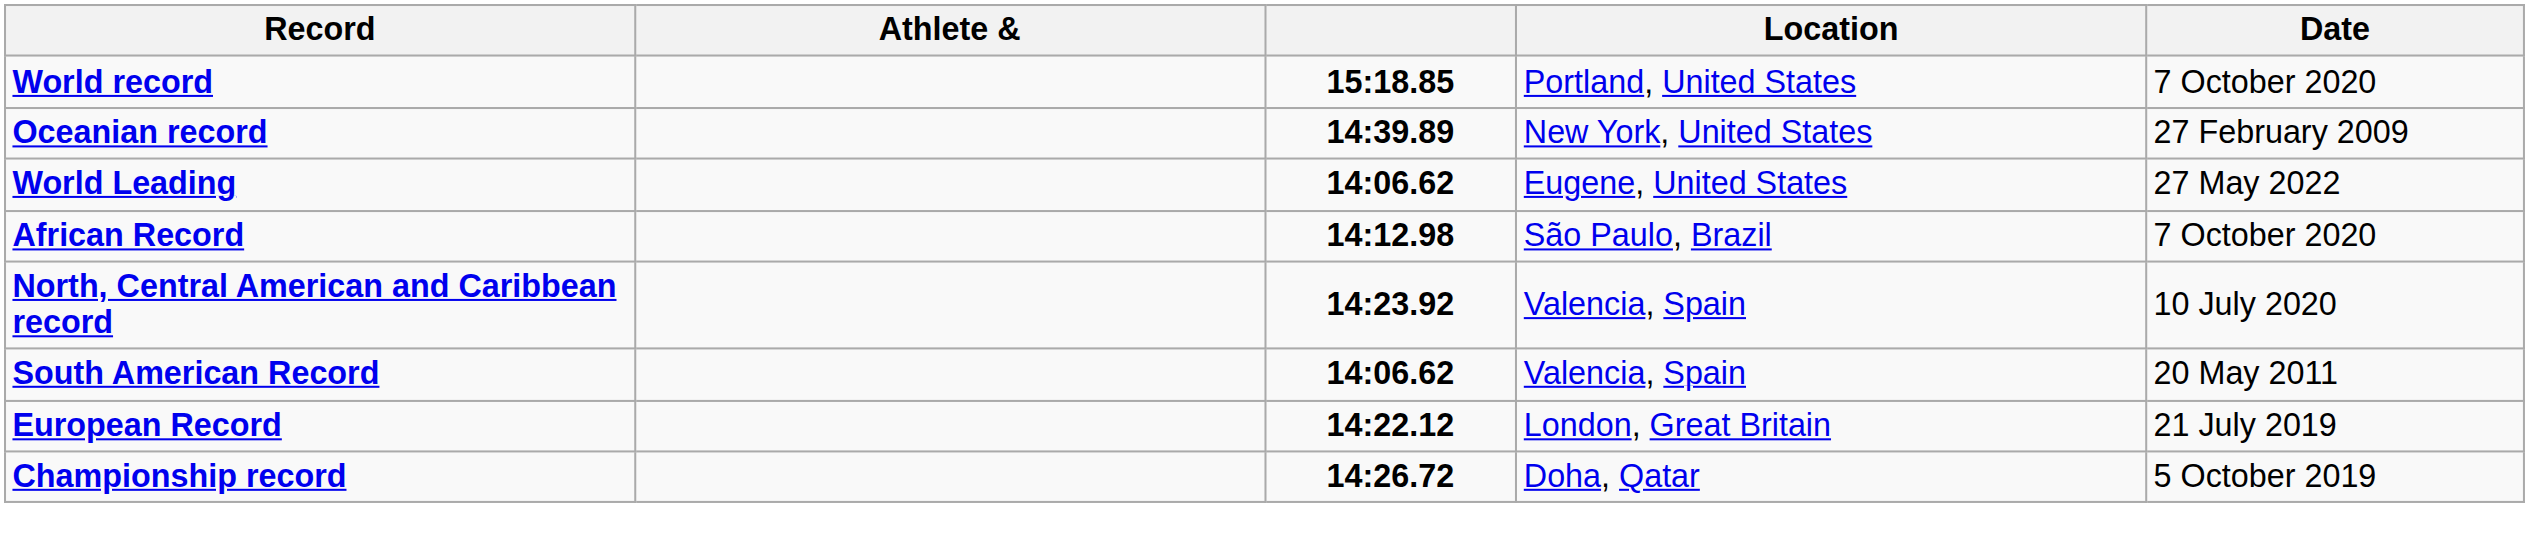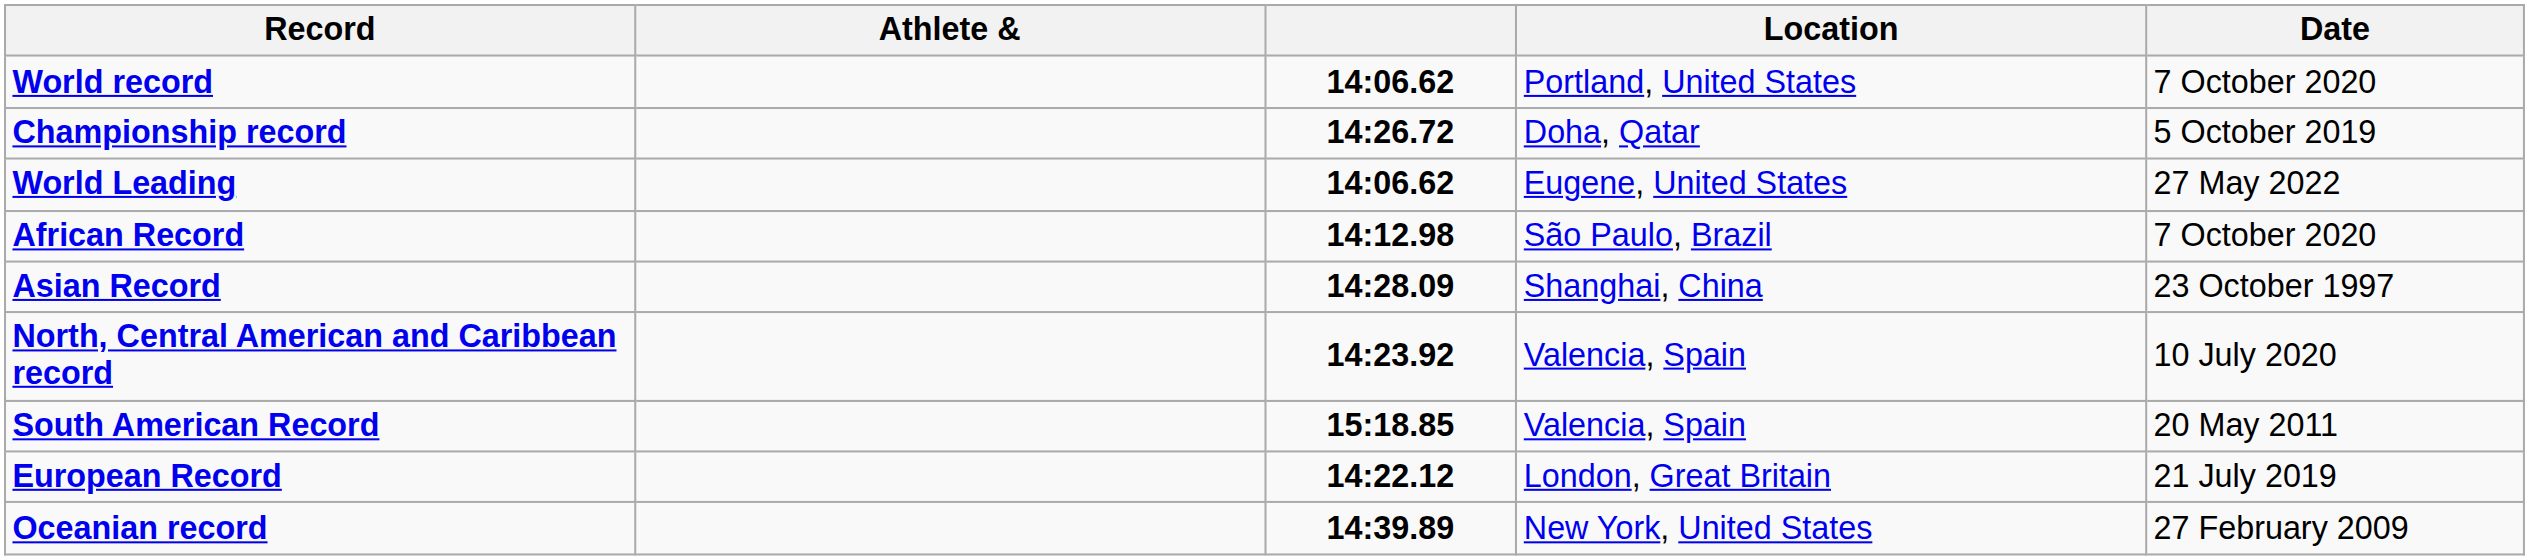World record | column 3: 15:18.85 -> 14:06.62
rows swapped: Championship record <-> Oceanian record
+ row: Asian Record | 14:28.09 | Shanghai, China | 23 October 1997
South American Record | column 3: 14:06.62 -> 15:18.85
